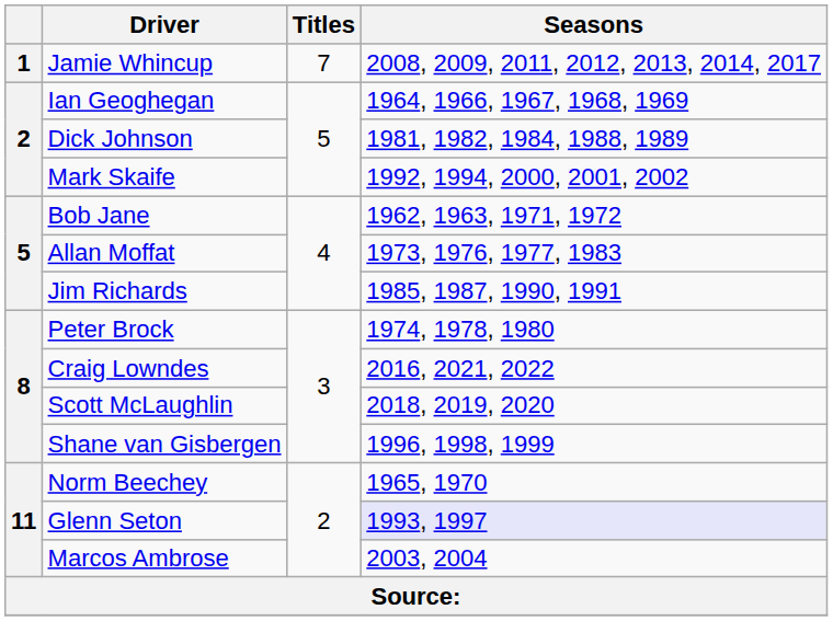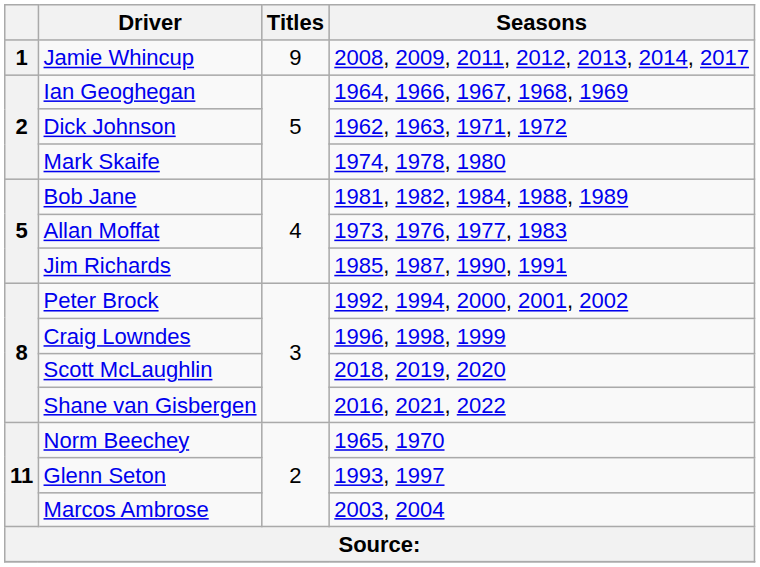Jamie Whincup | Titles: 7 -> 9
Dick Johnson | Seasons: 1981, 1982, 1984, 1988, 1989 -> 1962, 1963, 1971, 1972
Mark Skaife | Seasons: 1992, 1994, 2000, 2001, 2002 -> 1974, 1978, 1980
Bob Jane | Seasons: 1962, 1963, 1971, 1972 -> 1981, 1982, 1984, 1988, 1989
Peter Brock | Seasons: 1974, 1978, 1980 -> 1992, 1994, 2000, 2001, 2002
Craig Lowndes | Seasons: 2016, 2021, 2022 -> 1996, 1998, 1999
Shane van Gisbergen | Seasons: 1996, 1998, 1999 -> 2016, 2021, 2022
Glenn Seton | Seasons: lavender background -> no background
